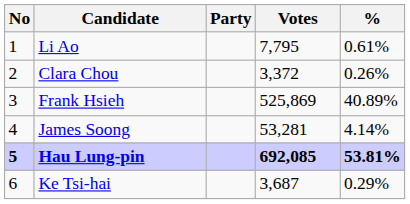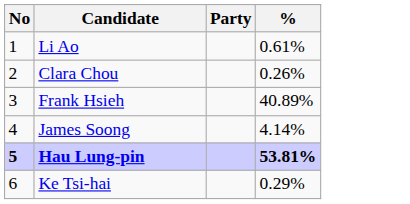- column: Votes | 7,795 | 3,372 | 525,869 | 53,281 | 692,085 | 3,687
